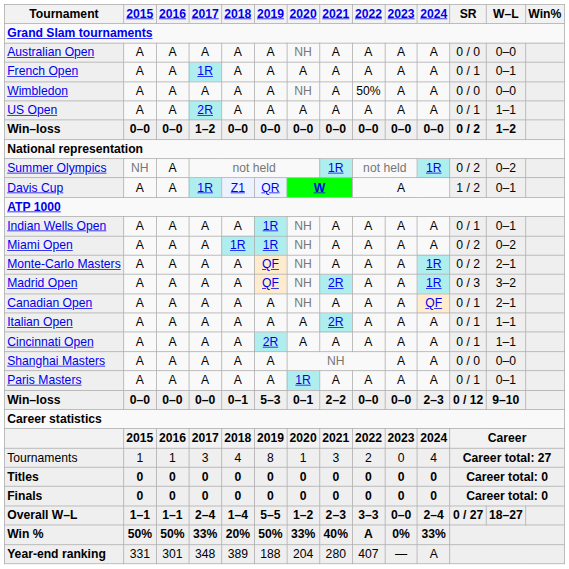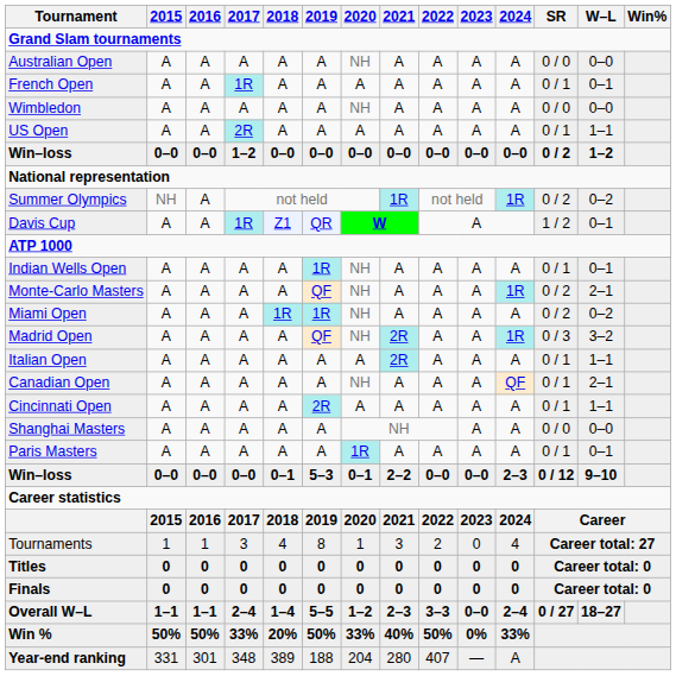Wimbledon | 2022: 50% -> A
rows swapped: Miami Open <-> Monte-Carlo Masters
rows swapped: Italian Open <-> Canadian Open
Win % | 2022: A -> 50%
